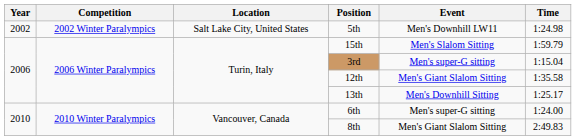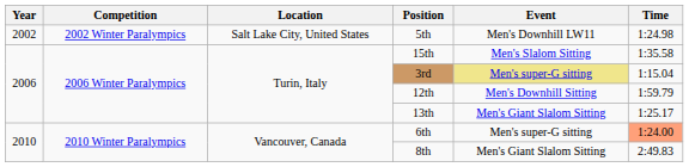15th | Time: 1:59.79 -> 1:35.58
3rd | Event: no background -> khaki background
12th | Event: Men's Giant Slalom Sitting -> Men's Downhill Sitting
12th | Time: 1:35.58 -> 1:59.79
13th | Event: Men's Downhill Sitting -> Men's Giant Slalom Sitting
6th | Time: no background -> lightsalmon background
